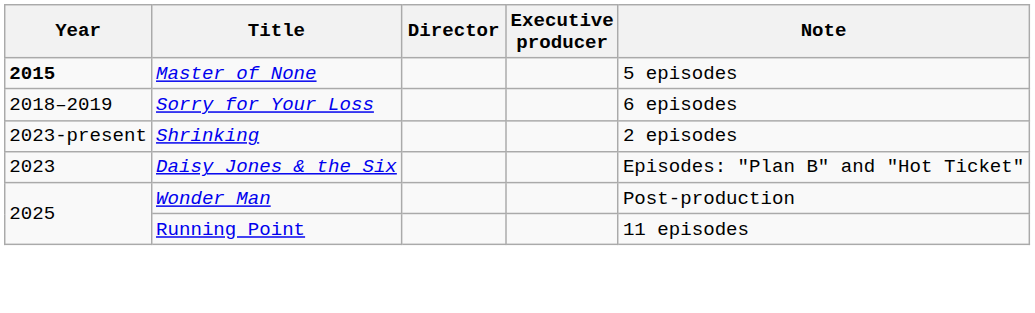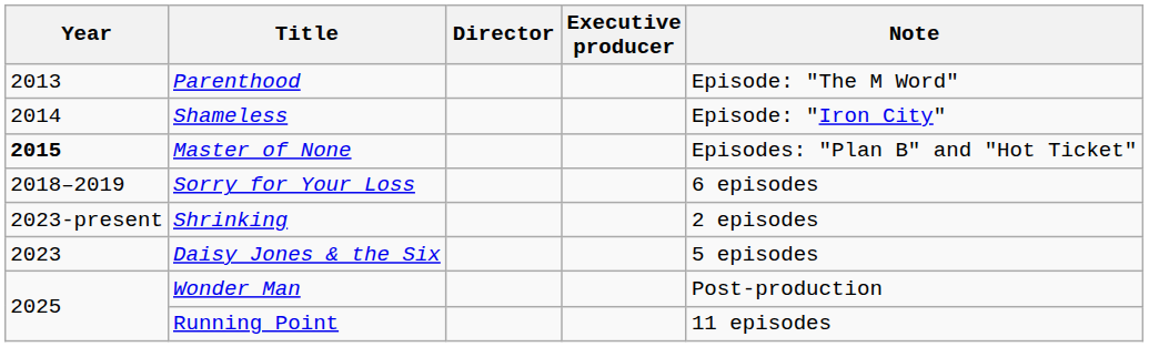+ row: 2013 | Parenthood | Episode: "The M Word"
+ row: 2014 | Shameless | Episode: "Iron City"
Master of None | Note: 5 episodes -> Episodes: "Plan B" and "Hot Ticket"
Daisy Jones & the Six | Note: Episodes: "Plan B" and "Hot Ticket" -> 5 episodes
